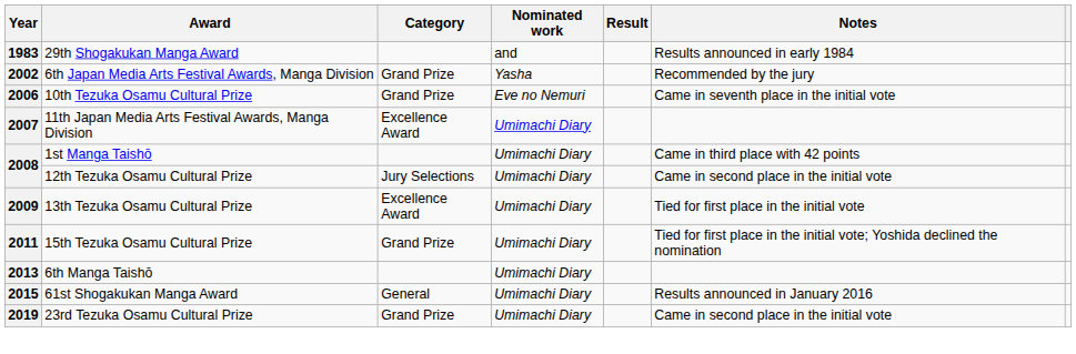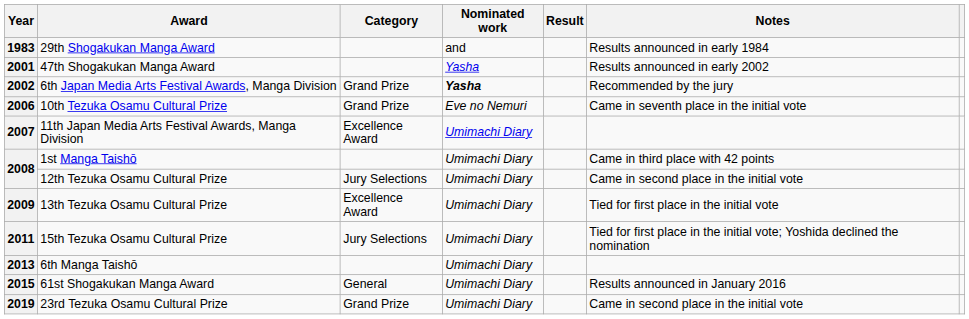+ row: 2001 | 47th Shogakukan Manga Award | Yasha | Results announced in early 2002
2002 | Nominated work: normal -> bold
2011 | Category: Grand Prize -> Jury Selections
